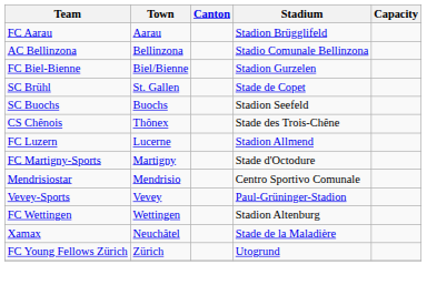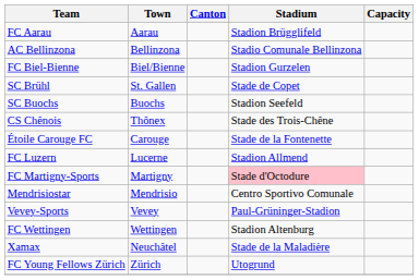+ row: Étoile Carouge FC | Carouge | Stade de la Fontenette
FC Martigny-Sports | Stadium: no background -> pink background
